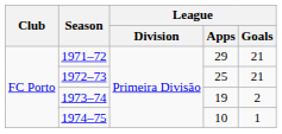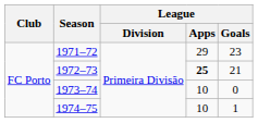1971–72 | League / Goals: 21 -> 23
1972–73 | League / Apps: normal -> bold
1973–74 | League / Apps: 19 -> 10
1973–74 | League / Goals: 2 -> 0
